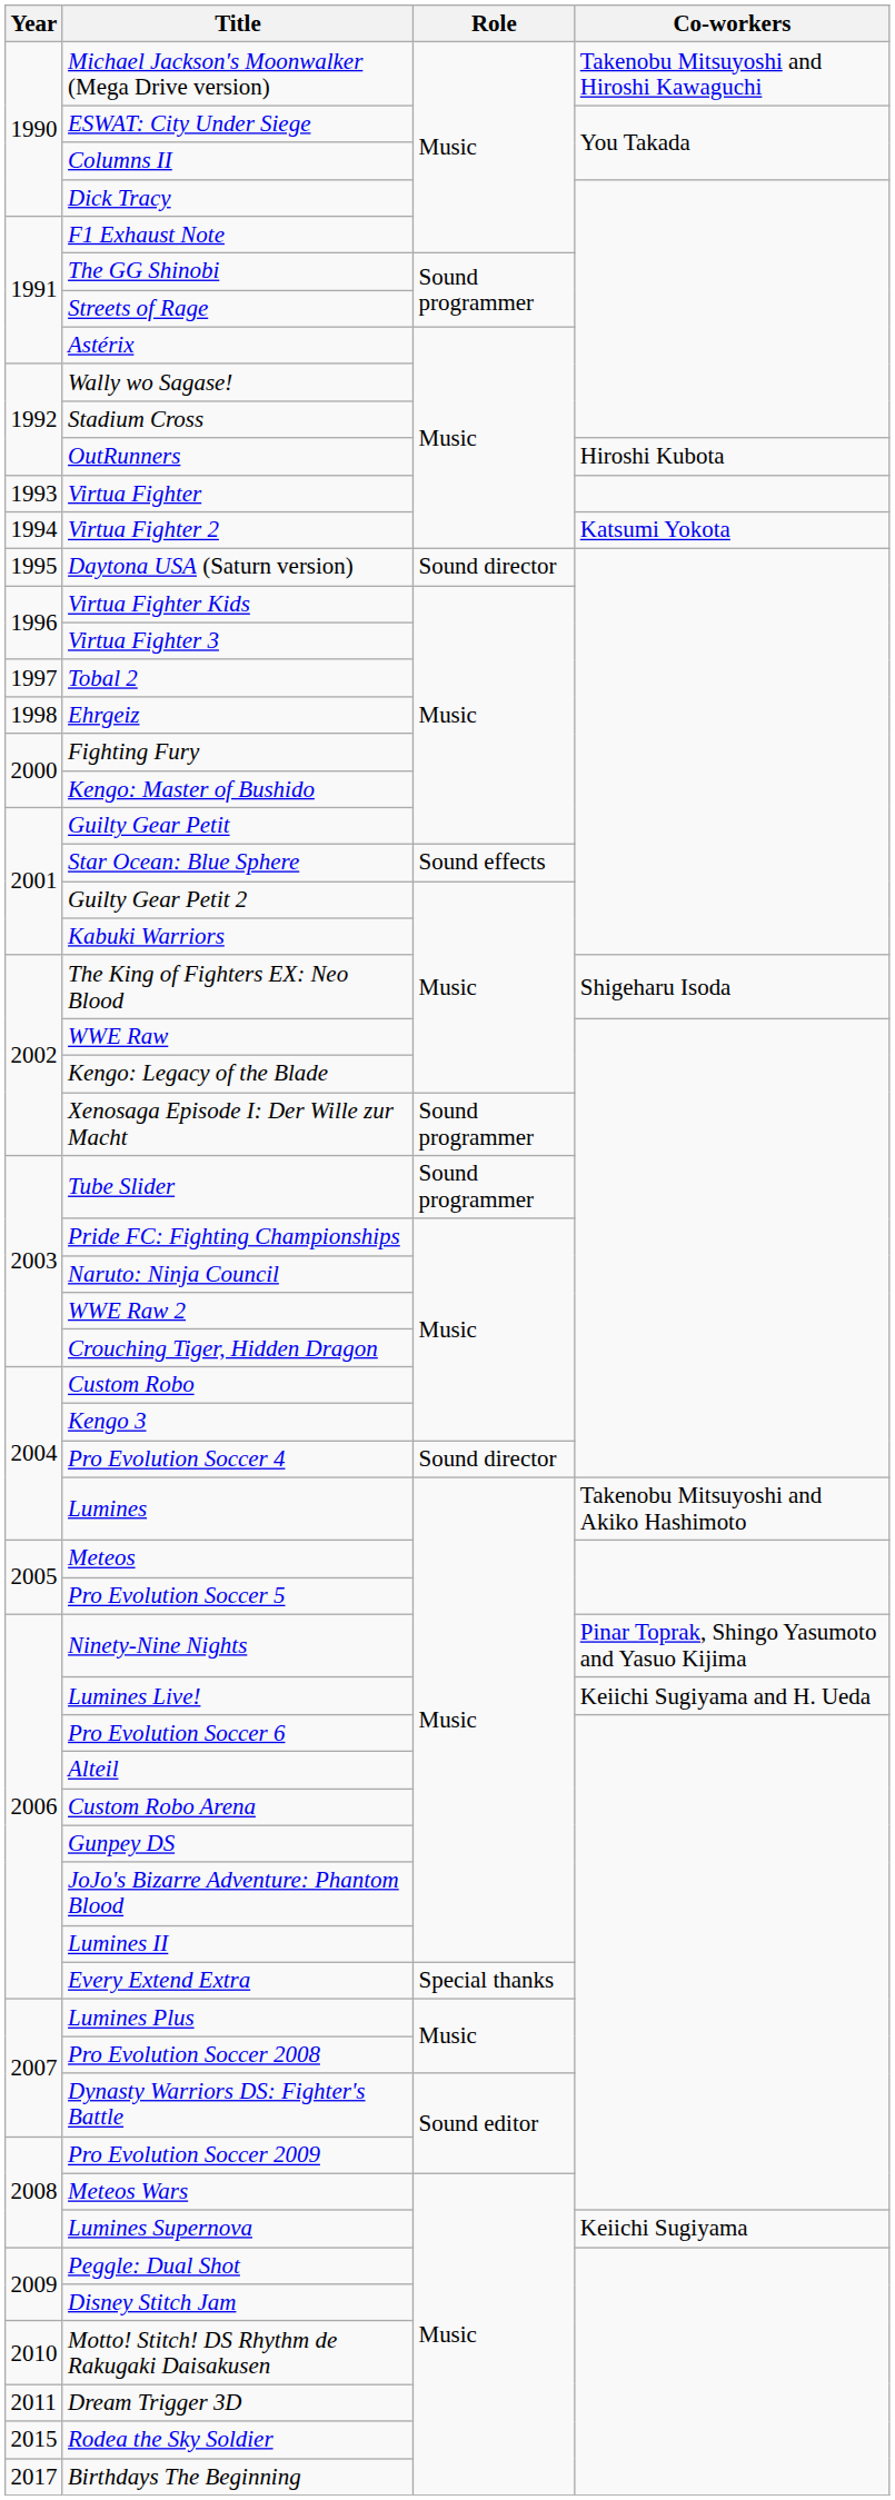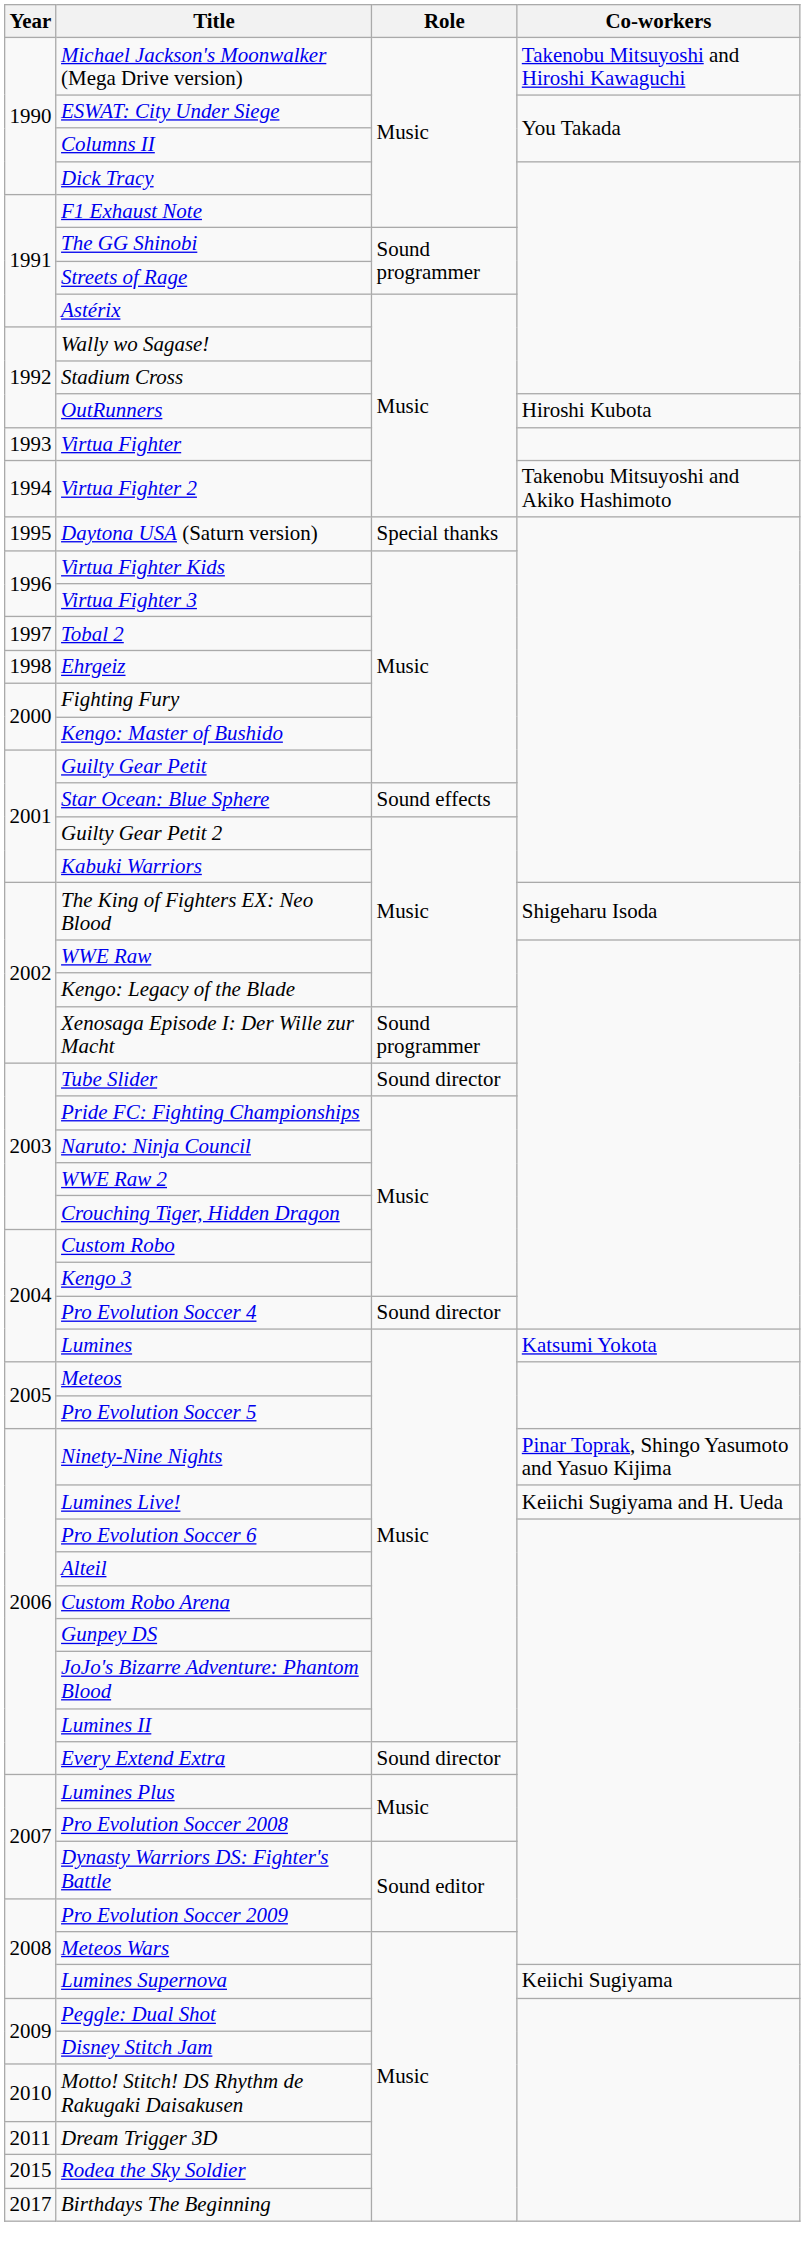Virtua Fighter 2 | Co-workers: Katsumi Yokota -> Takenobu Mitsuyoshi and Akiko Hashimoto
Daytona USA (Saturn version) | Role: Sound director -> Special thanks
Tube Slider | Role: Sound programmer -> Sound director
Lumines | Co-workers: Takenobu Mitsuyoshi and Akiko Hashimoto -> Katsumi Yokota
Every Extend Extra | Role: Special thanks -> Sound director
